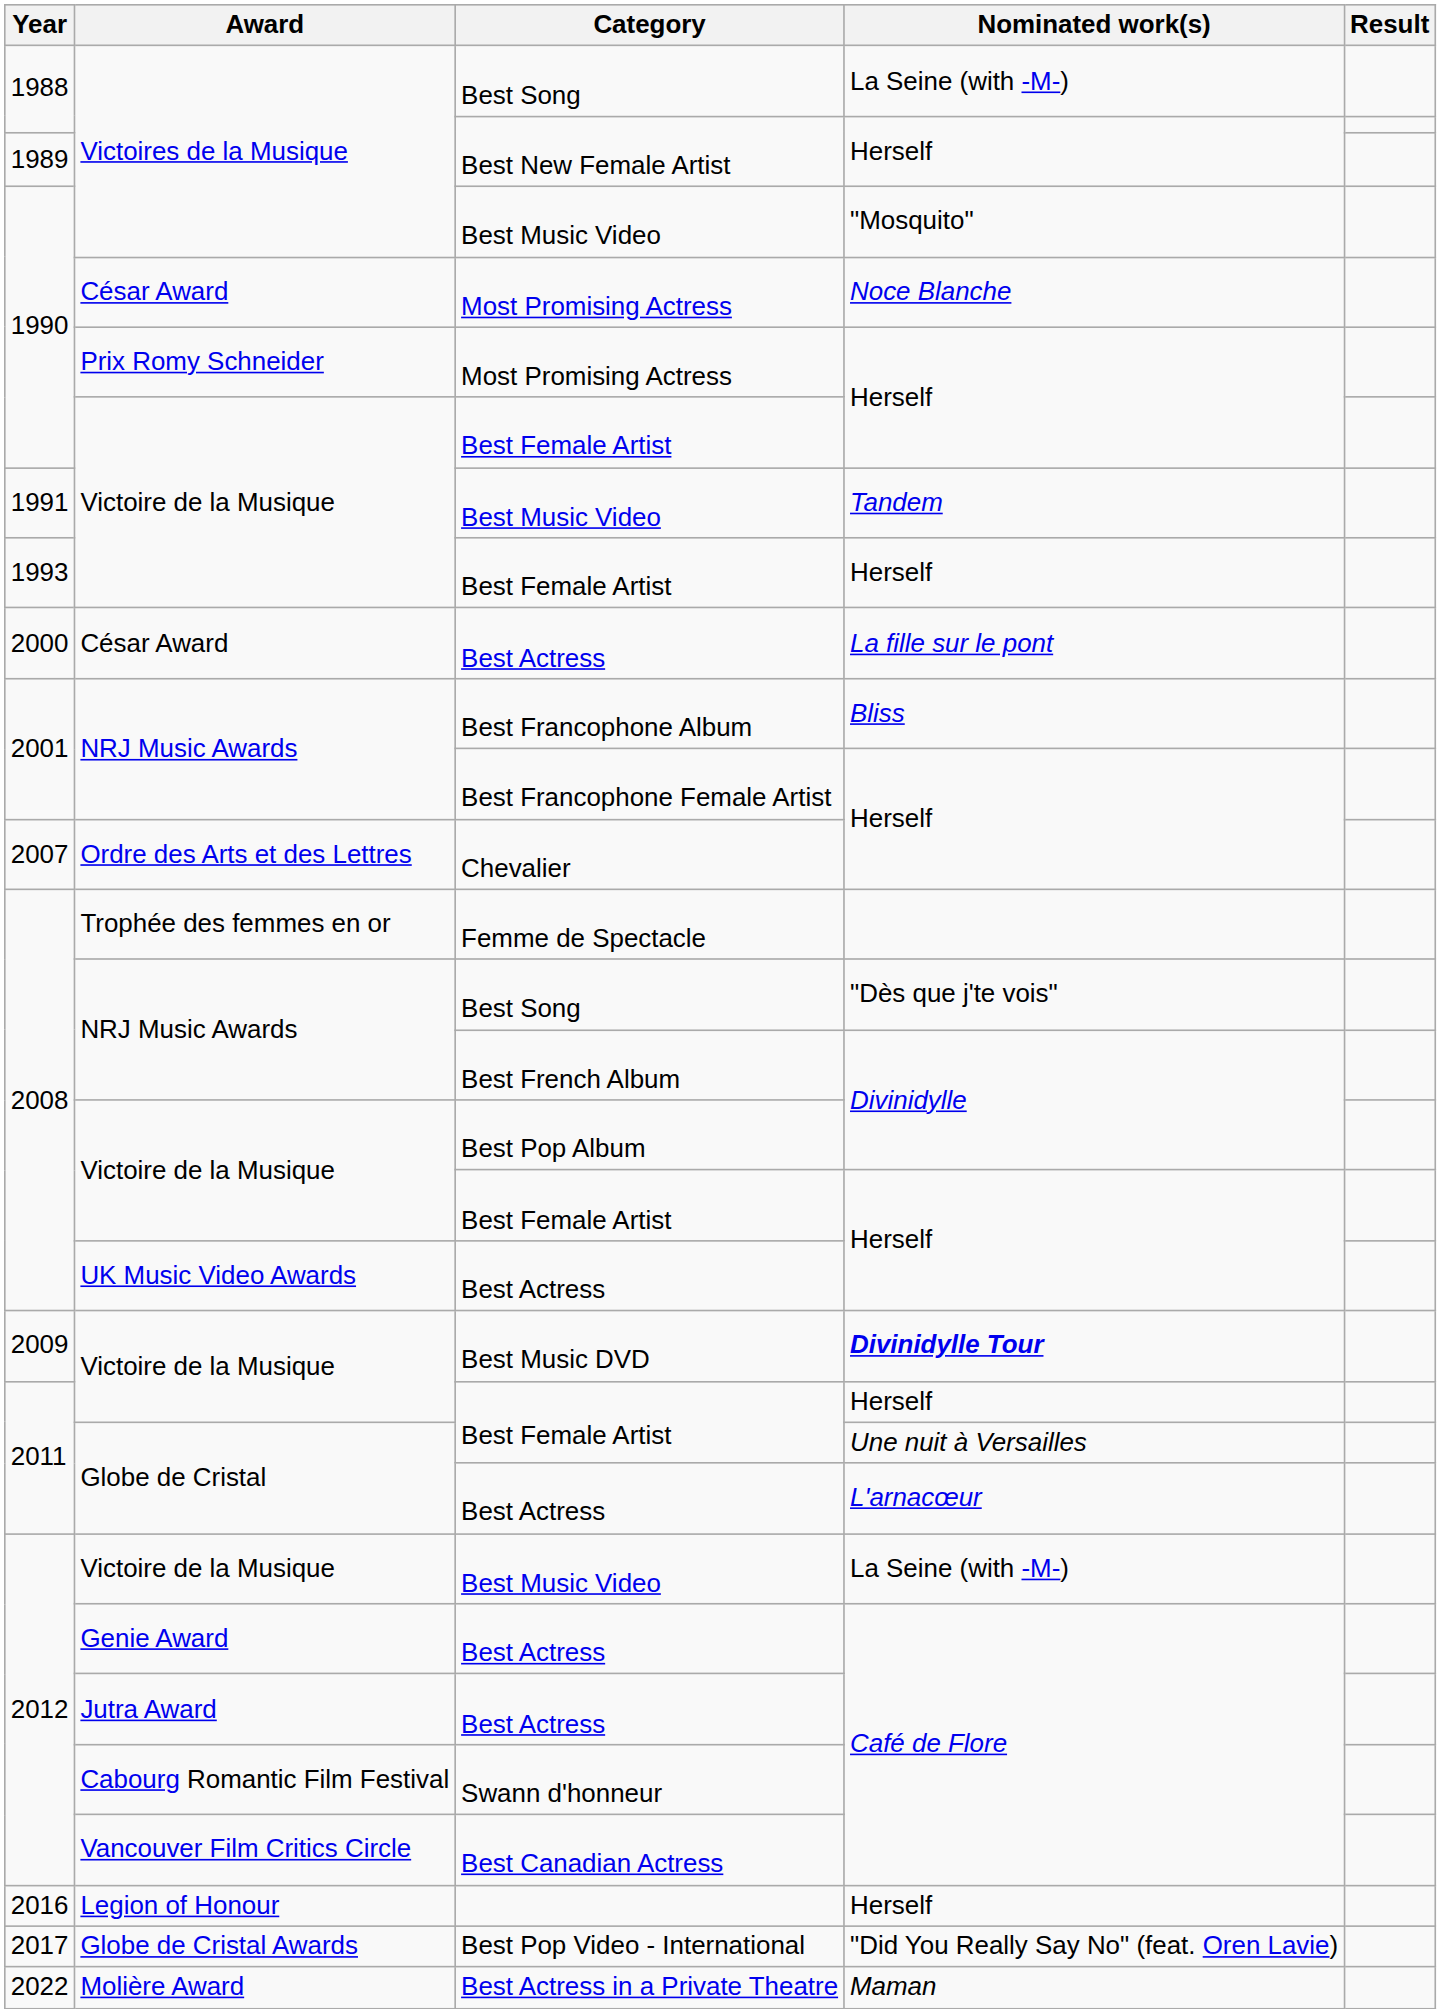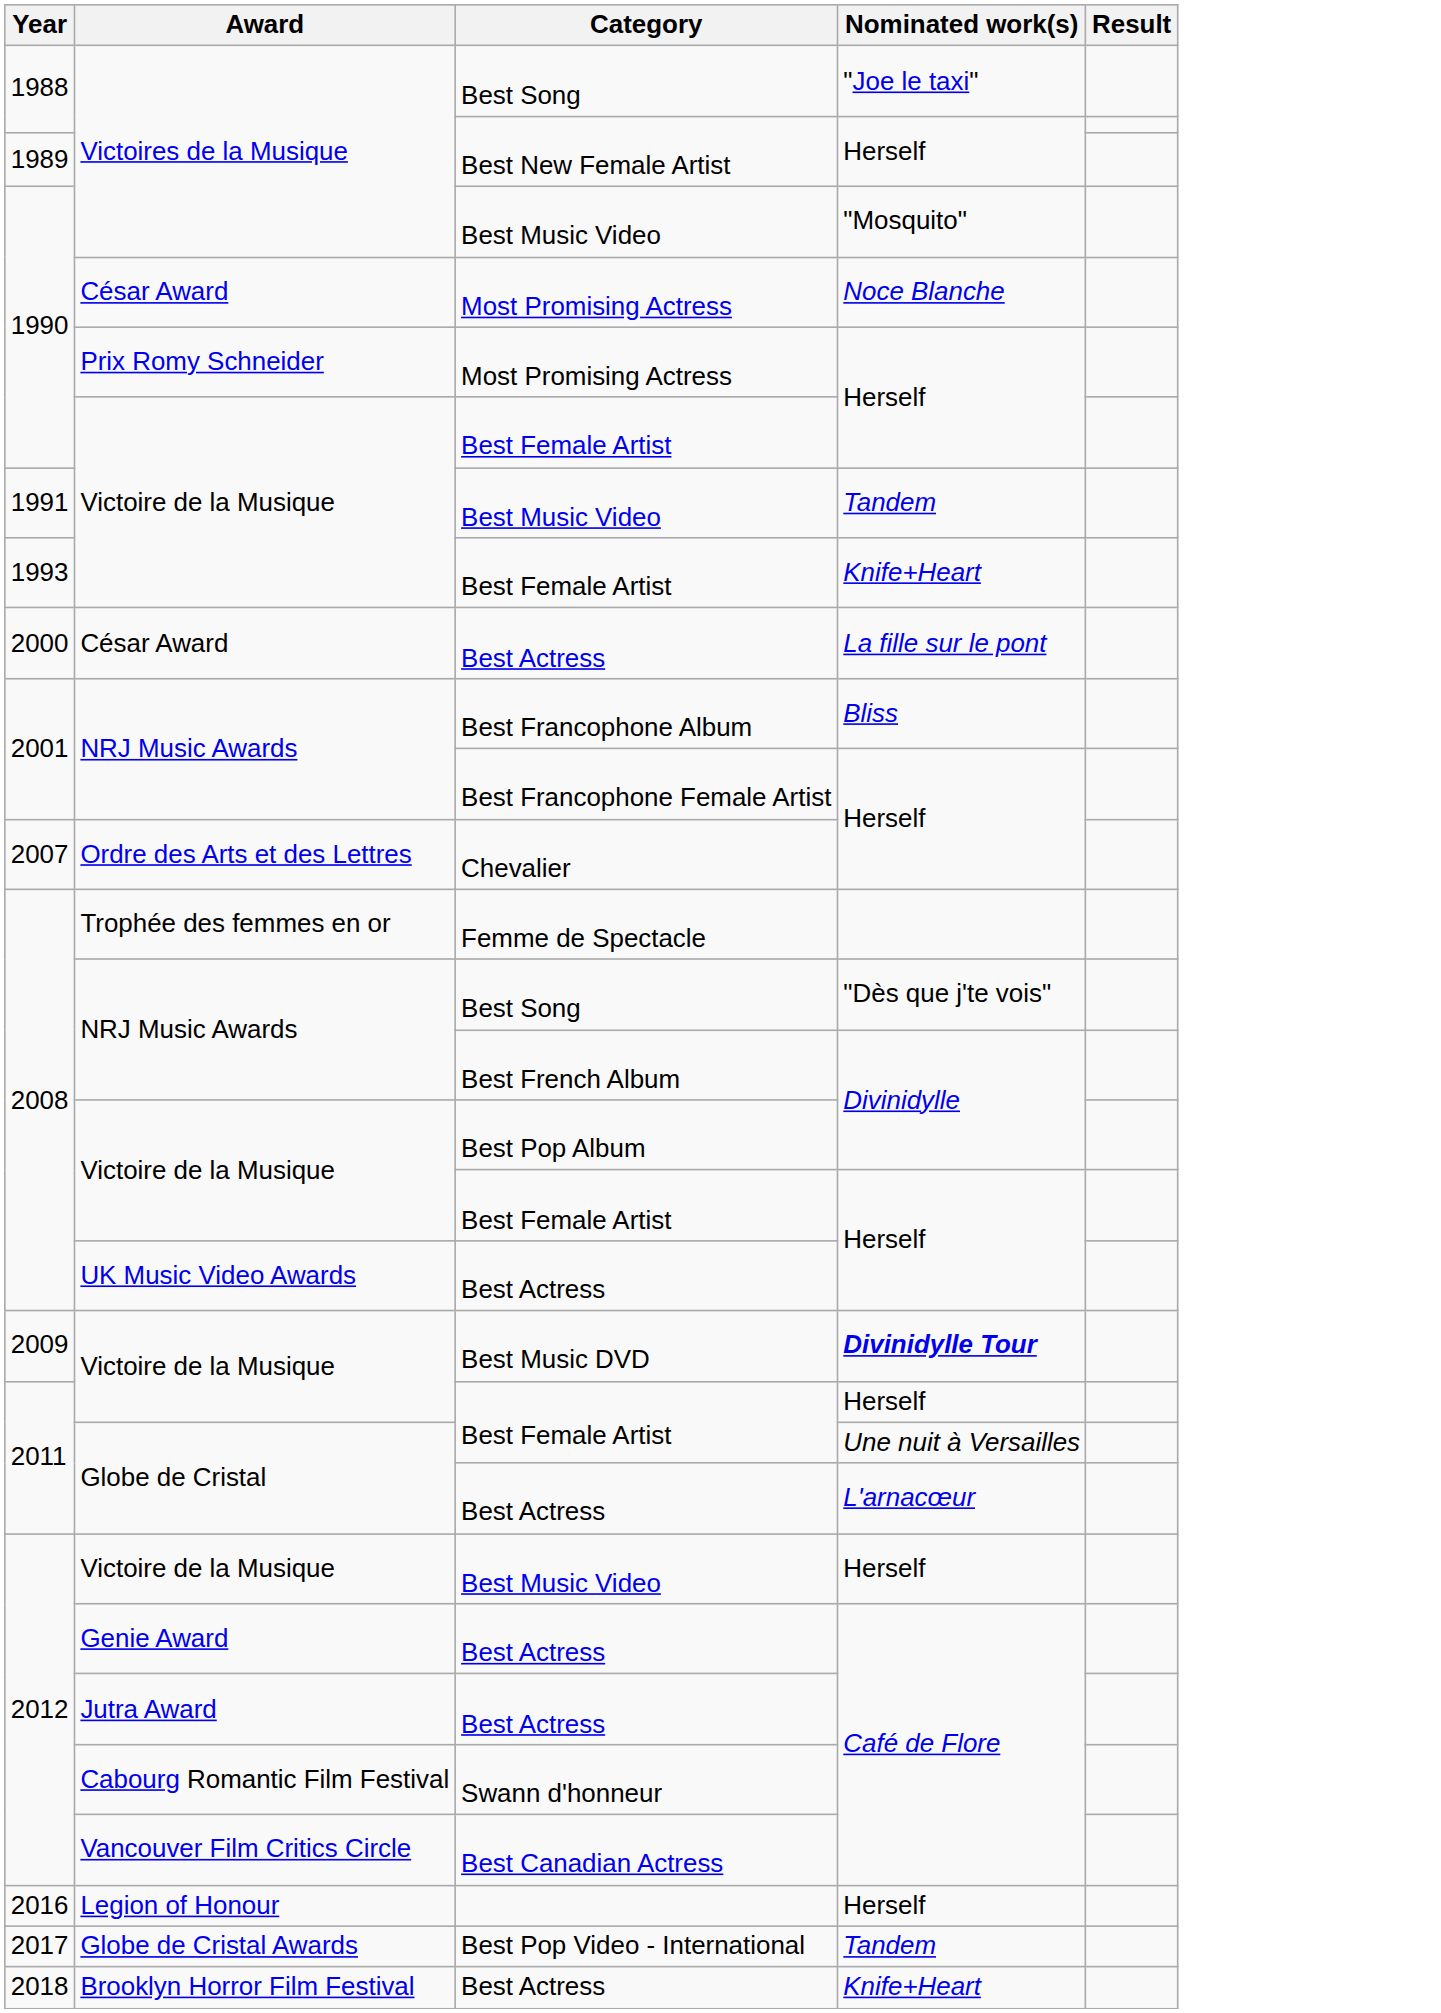1988 / Best Song | Nominated work(s): La Seine (with ‑M-) -> "Joe le taxi"
1993 / Best Female Artist | Nominated work(s): Herself -> Knife+Heart
2012 / Best Music Video | Nominated work(s): La Seine (with ‑M-) -> Herself
Best Pop Video - International | Nominated work(s): "Did You Really Say No" (feat. Oren Lavie) -> Tandem
+ row: 2018 | Brooklyn Horror Film Festival | Best Actress | Knife+Heart
- row: 2022 | Molière Award | Best Actress in a Private Theatre | Maman
